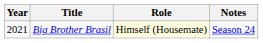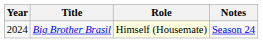Big Brother Brasil | Year: 2021 -> 2024
